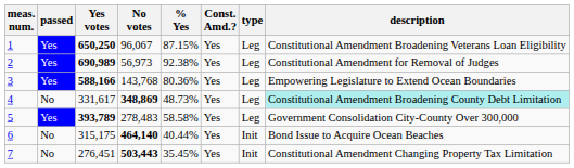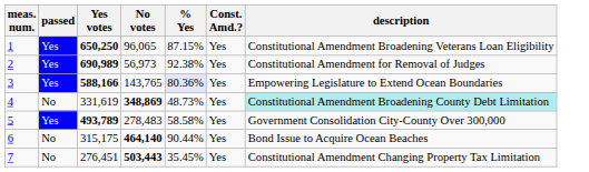- column: type | Leg | Leg | Leg | Leg | Leg | Init | Init
1 | No votes: 96,067 -> 96,065
3 | No votes: 143,768 -> 143,765
3 | % Yes: no background -> lavender background
4 | Yes votes: 331,617 -> 331,619
5 | Yes votes: 393,789 -> 493,789
6 | % Yes: 40.44% -> 90.44%
